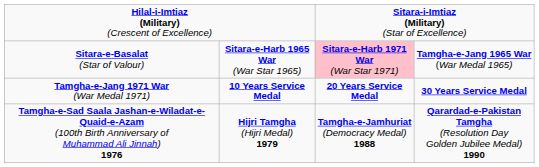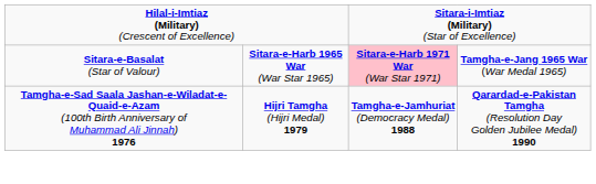- row: Tamgha-e-Jang 1971 War (War Medal 1971) | 10 Years Service Medal | 20 Years Service Medal | 30 Years Service Medal
